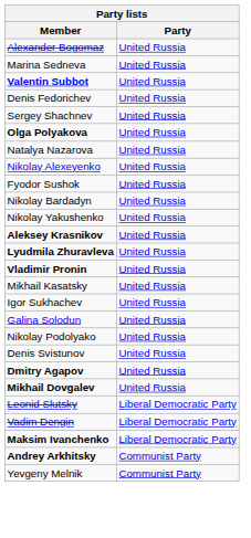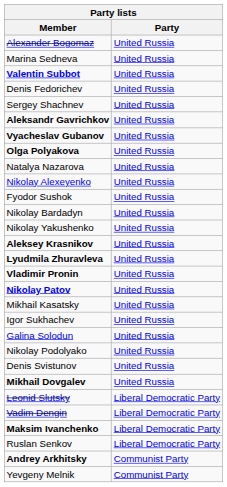+ row: Aleksandr Gavrichkov | United Russia
+ row: Vyacheslav Gubanov | United Russia
+ row: Nikolay Patov | United Russia
- row: Dmitry Agapov | United Russia
+ row: Ruslan Senkov | Liberal Democratic Party
